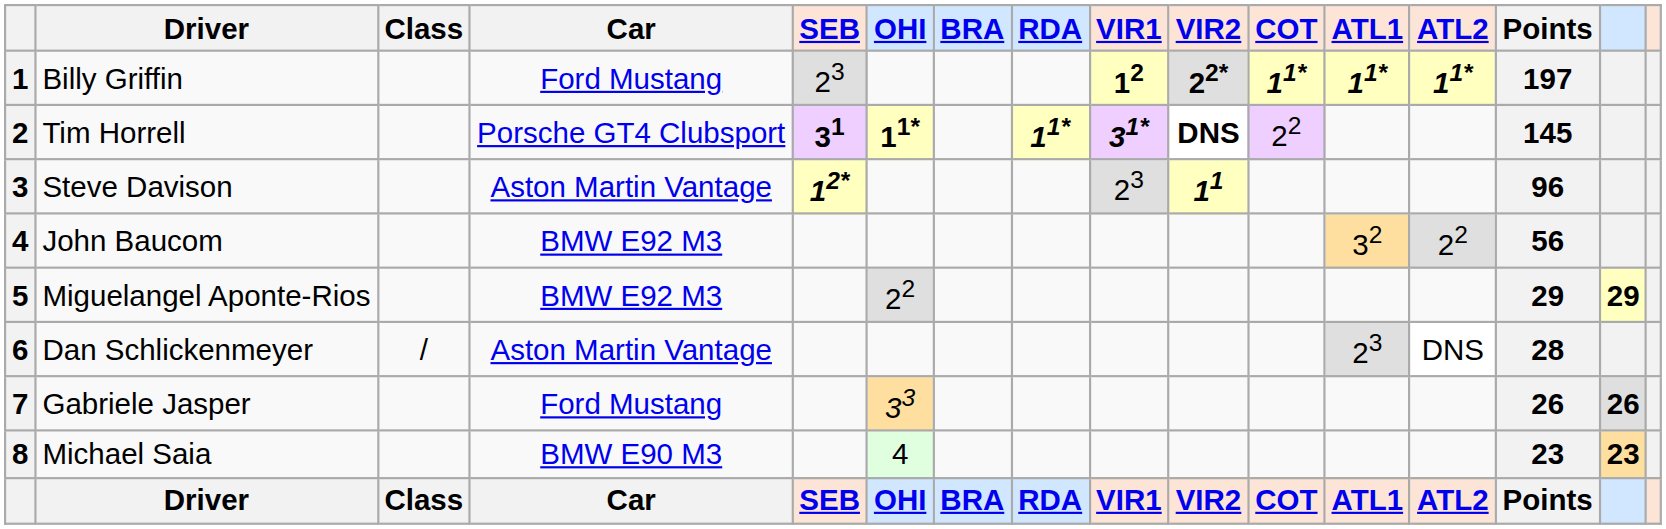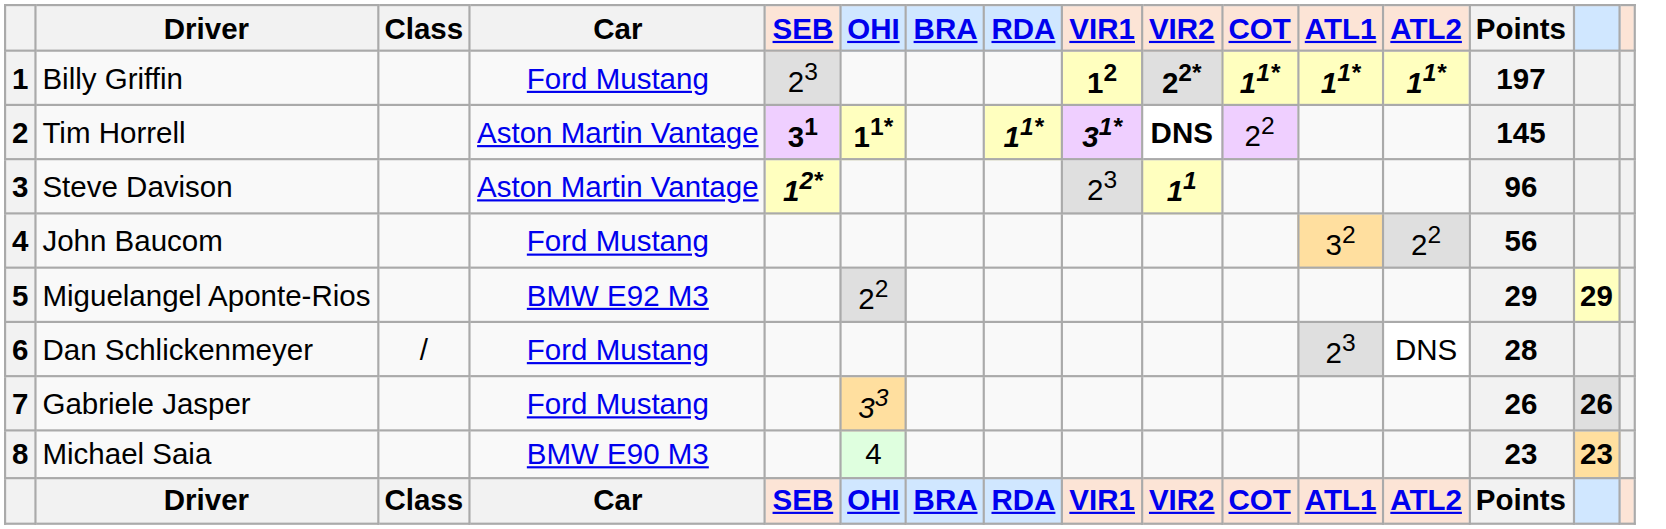Tim Horrell | column 4: Porsche GT4 Clubsport -> Aston Martin Vantage
John Baucom | column 4: BMW E92 M3 -> Ford Mustang
Dan Schlickenmeyer | column 4: Aston Martin Vantage -> Ford Mustang
